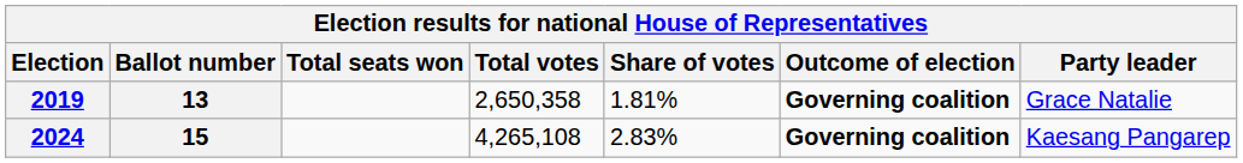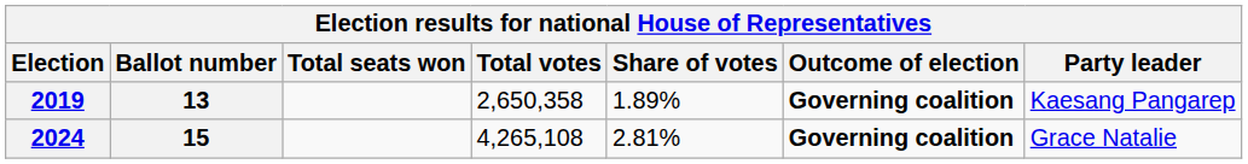2019 | Share of votes: 1.81% -> 1.89%
2019 | Party leader: Grace Natalie -> Kaesang Pangarep
2024 | Share of votes: 2.83% -> 2.81%
2024 | Party leader: Kaesang Pangarep -> Grace Natalie
